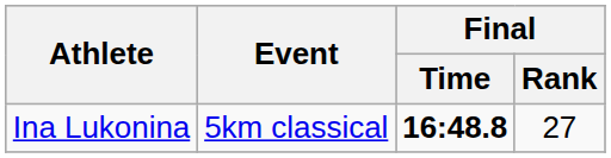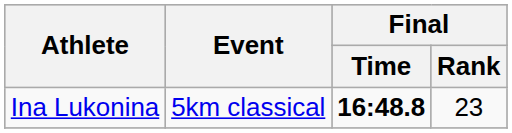Ina Lukonina | Final / Rank: 27 -> 23
